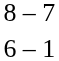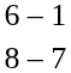rows swapped: 8 – 7 <-> 6 – 1
